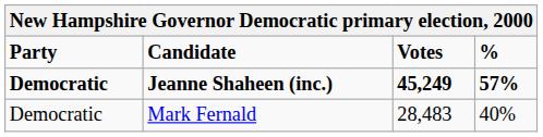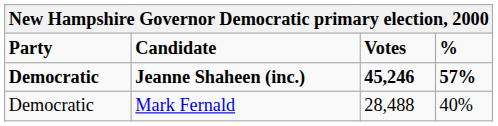Jeanne Shaheen (inc.) | Votes: 45,249 -> 45,246
Mark Fernald | Votes: 28,483 -> 28,488
